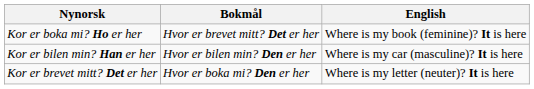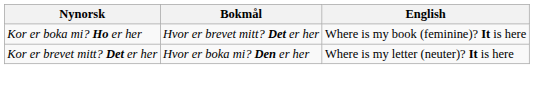- row: Kor er bilen min? Han er her | Hvor er bilen min? Den er her | Where is my car (masculine)? It is here
